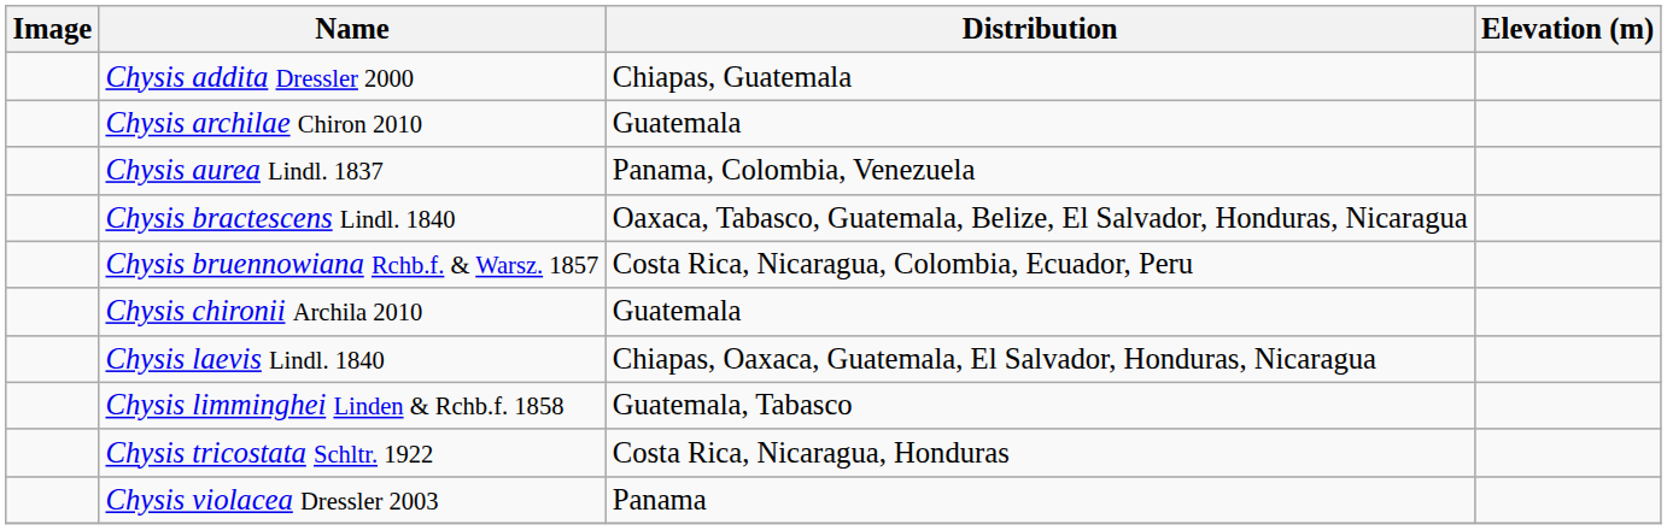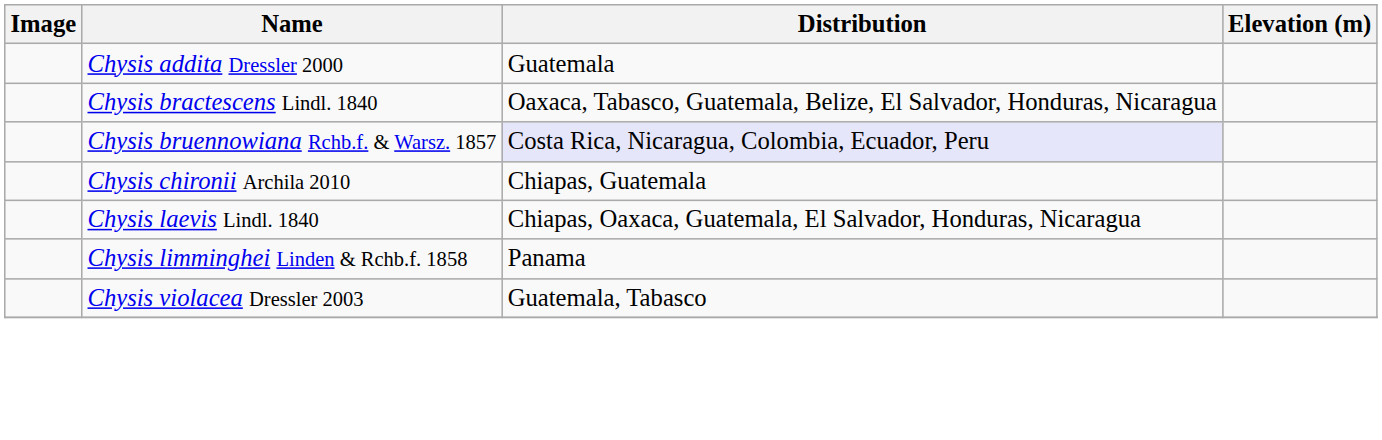Chysis addita Dressler 2000 | Distribution: Chiapas, Guatemala -> Guatemala
- row: Chysis archilae Chiron 2010 | Guatemala
- row: Chysis aurea Lindl. 1837 | Panama, Colombia, Venezuela
Chysis bruennowiana Rchb.f. & Warsz. 1857 | Distribution: no background -> lavender background
Chysis chironii Archila 2010 | Distribution: Guatemala -> Chiapas, Guatemala
Chysis limminghei Linden & Rchb.f. 1858 | Distribution: Guatemala, Tabasco -> Panama
- row: Chysis tricostata Schltr. 1922 | Costa Rica, Nicaragua, Honduras
Chysis violacea Dressler 2003 | Distribution: Panama -> Guatemala, Tabasco
